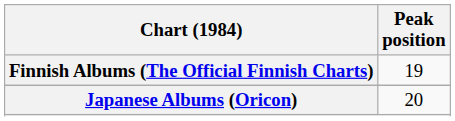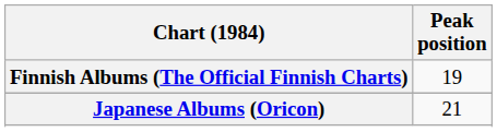Japanese Albums (Oricon) | Peak position: 20 -> 21
